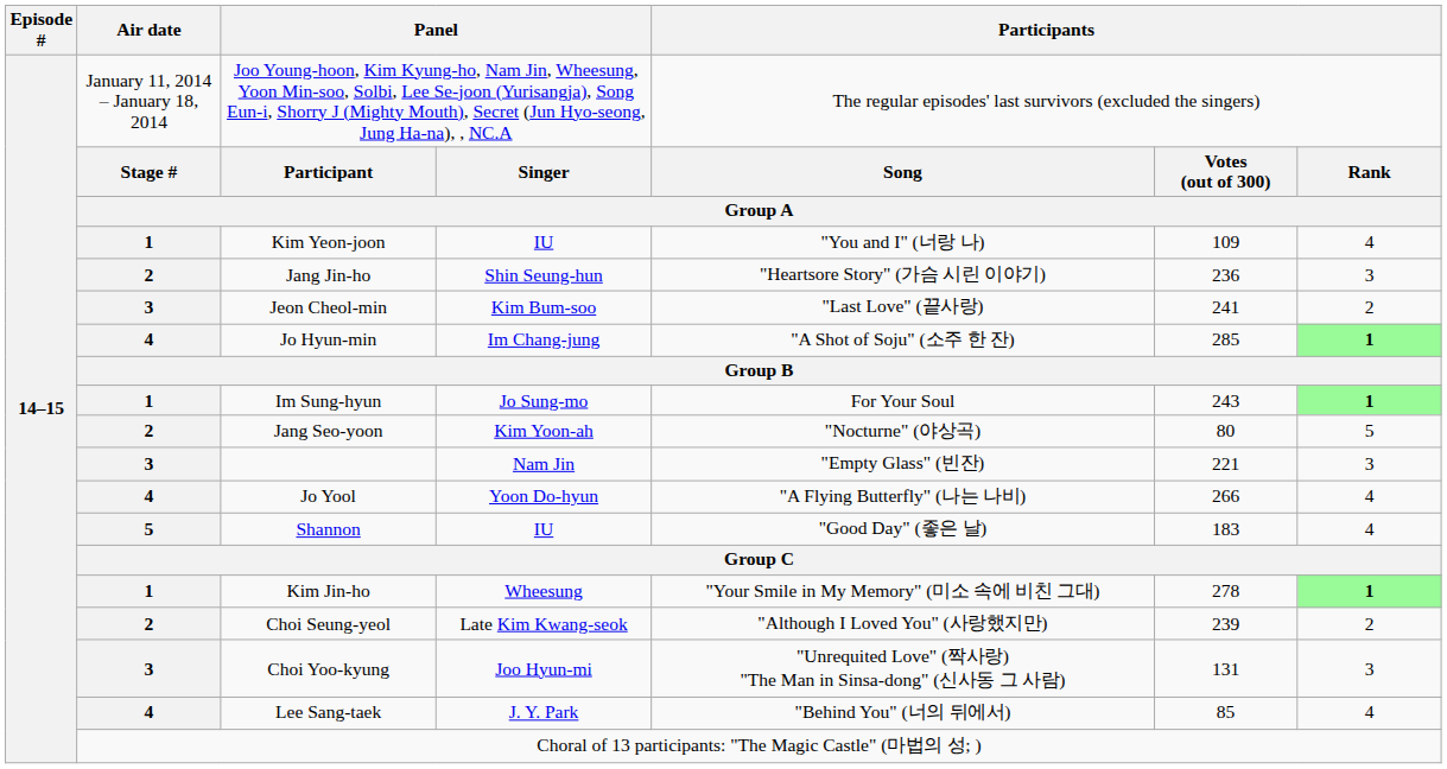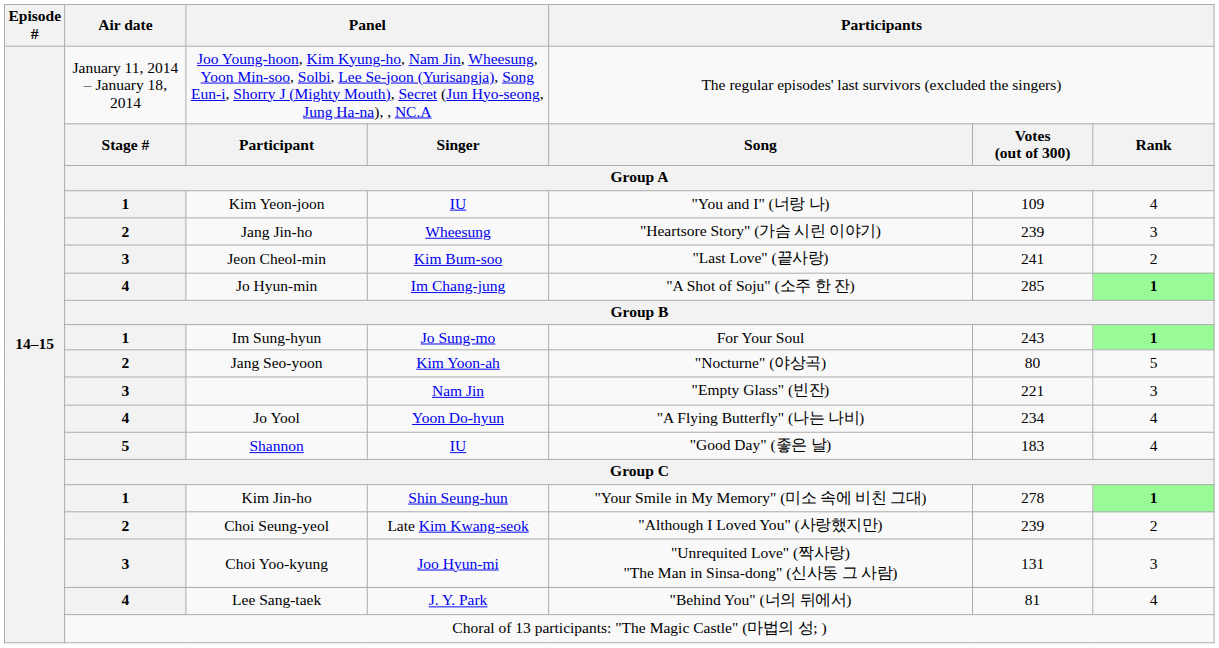Jang Jin-ho | column 4: Shin Seung-hun -> Wheesung
Jang Jin-ho | column 6: 236 -> 239
Jo Yool | column 6: 266 -> 234
Kim Jin-ho | column 4: Wheesung -> Shin Seung-hun
Lee Sang-taek | column 6: 85 -> 81
